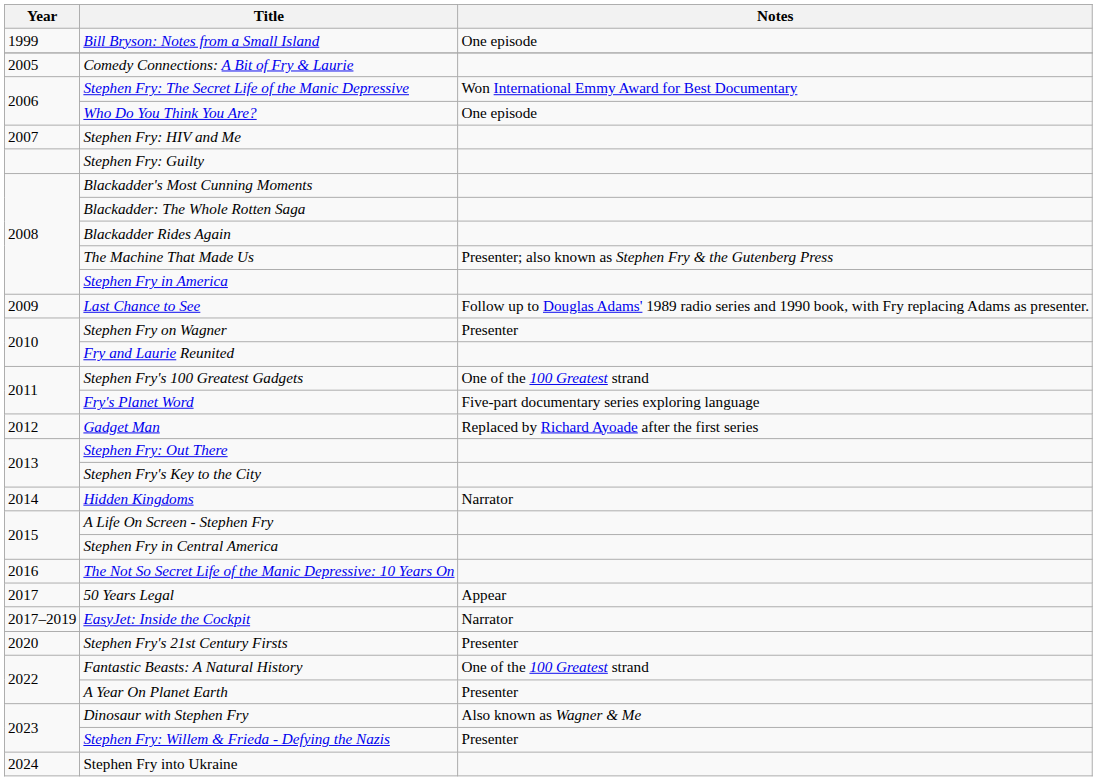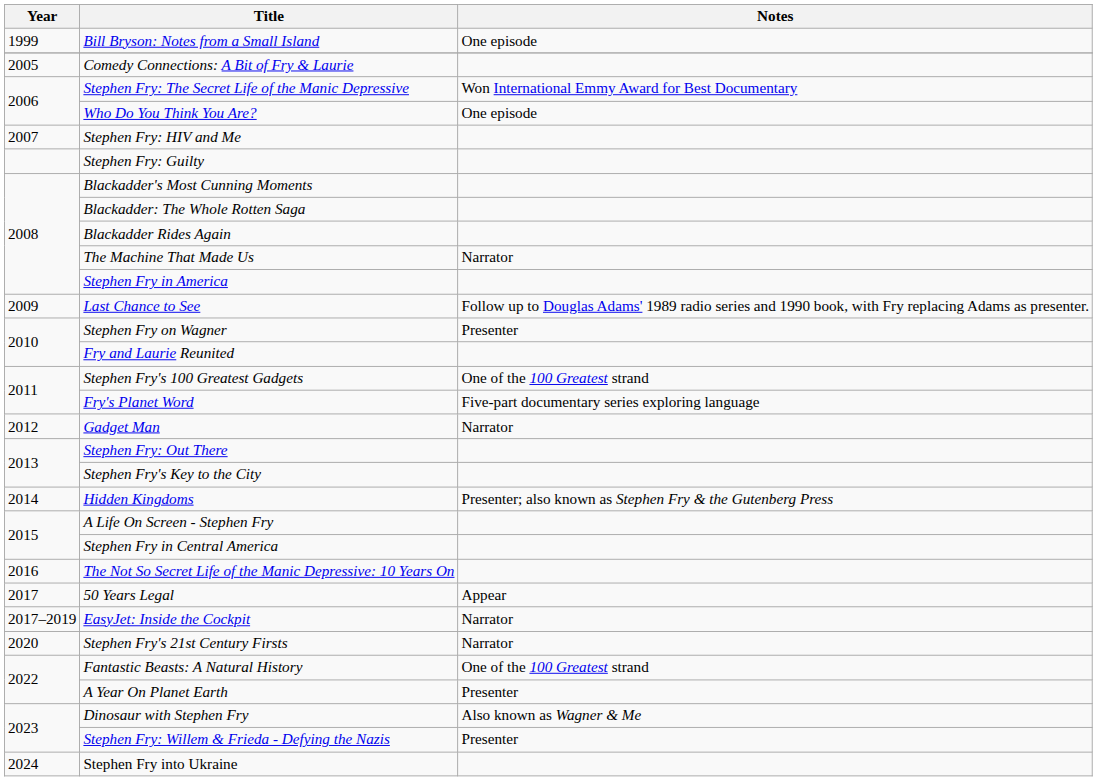The Machine That Made Us | Notes: Presenter; also known as Stephen Fry & the Gutenberg Press -> Narrator
Gadget Man | Notes: Replaced by Richard Ayoade after the first series -> Narrator
Hidden Kingdoms | Notes: Narrator -> Presenter; also known as Stephen Fry & the Gutenberg Press
Stephen Fry's 21st Century Firsts | Notes: Presenter -> Narrator
